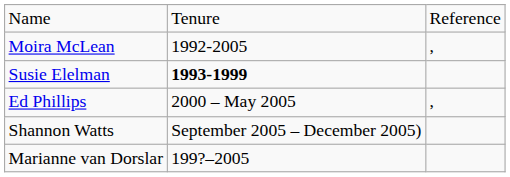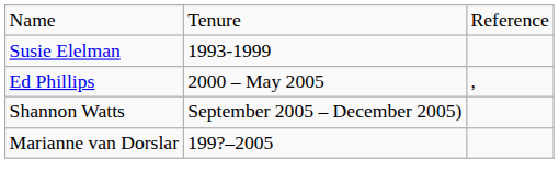- row: Moira McLean | 1992-2005 | ,
Susie Elelman | column 2: bold -> normal
